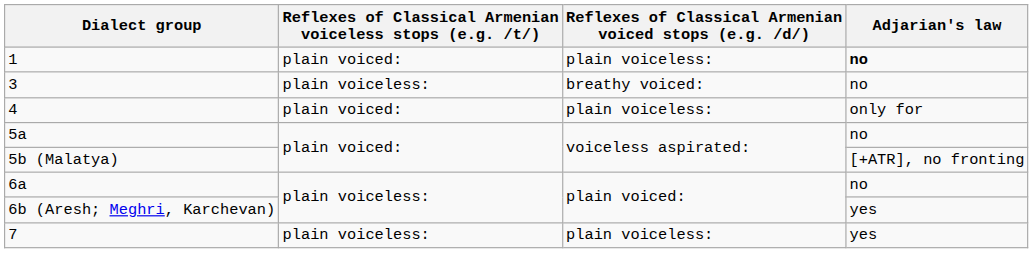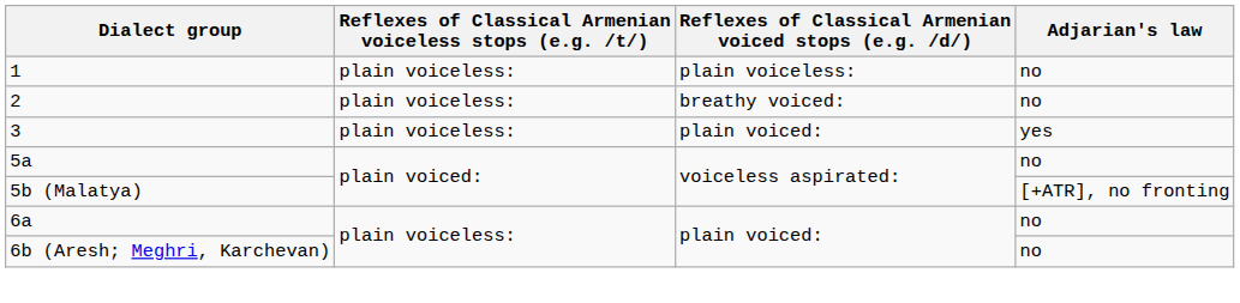1 | Reflexes of Classical Armenian voiceless stops (e.g. /t/): plain voiced: -> plain voiceless:
1 | Adjarian's law: bold -> normal
+ row: 2 | plain voiceless: | breathy voiced: | no
3 | Reflexes of Classical Armenian voiced stops (e.g. /d/): breathy voiced: -> plain voiced:
3 | Adjarian's law: no -> yes
- row: 4 | plain voiced: | plain voiceless: | only for
6b (Aresh; Meghri, Karchevan) | Adjarian's law: yes -> no
- row: 7 | plain voiceless: | plain voiceless: | yes
